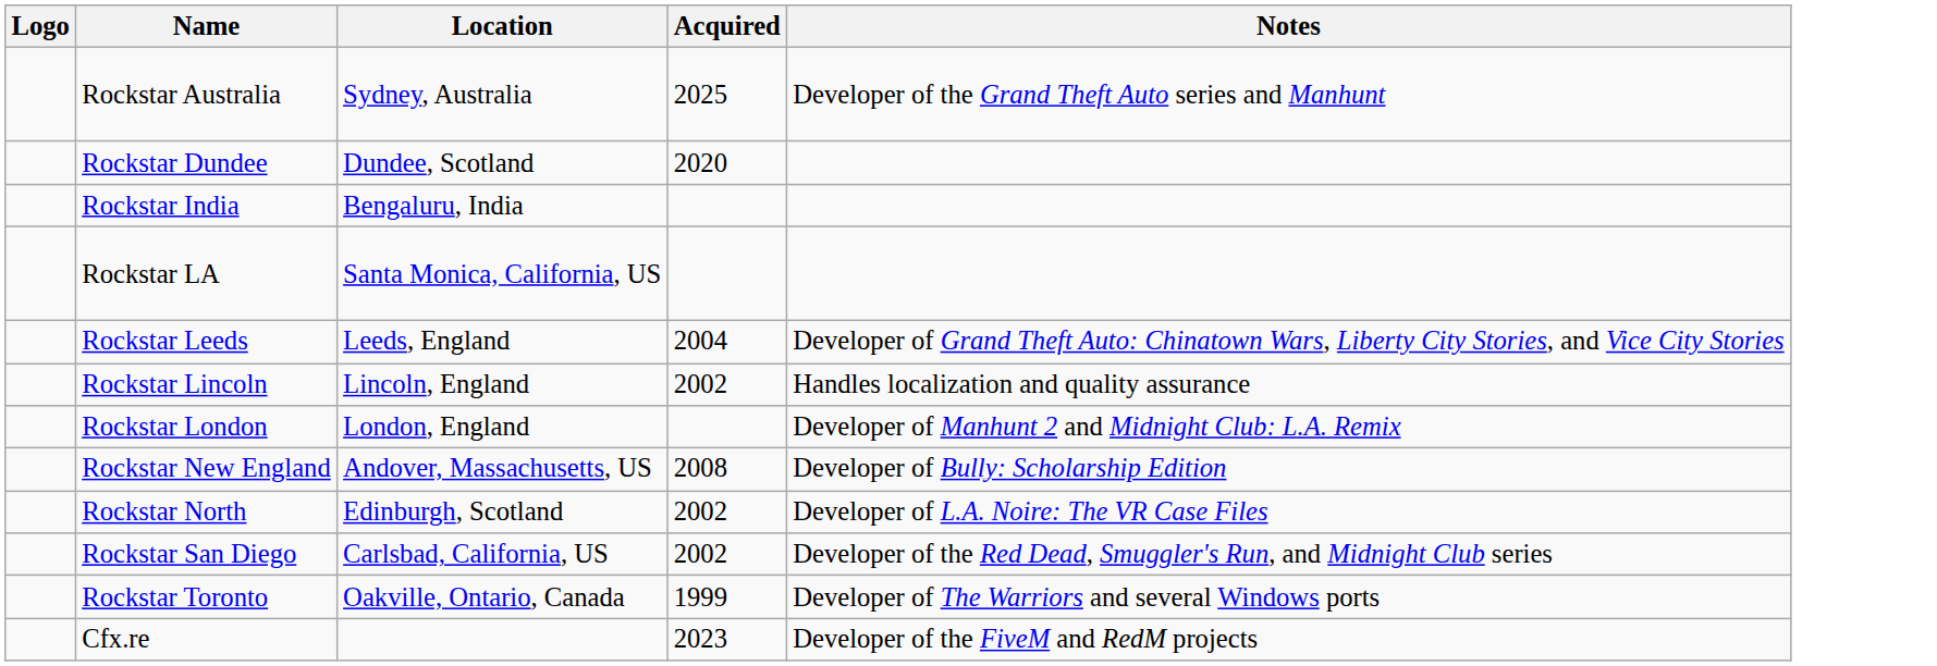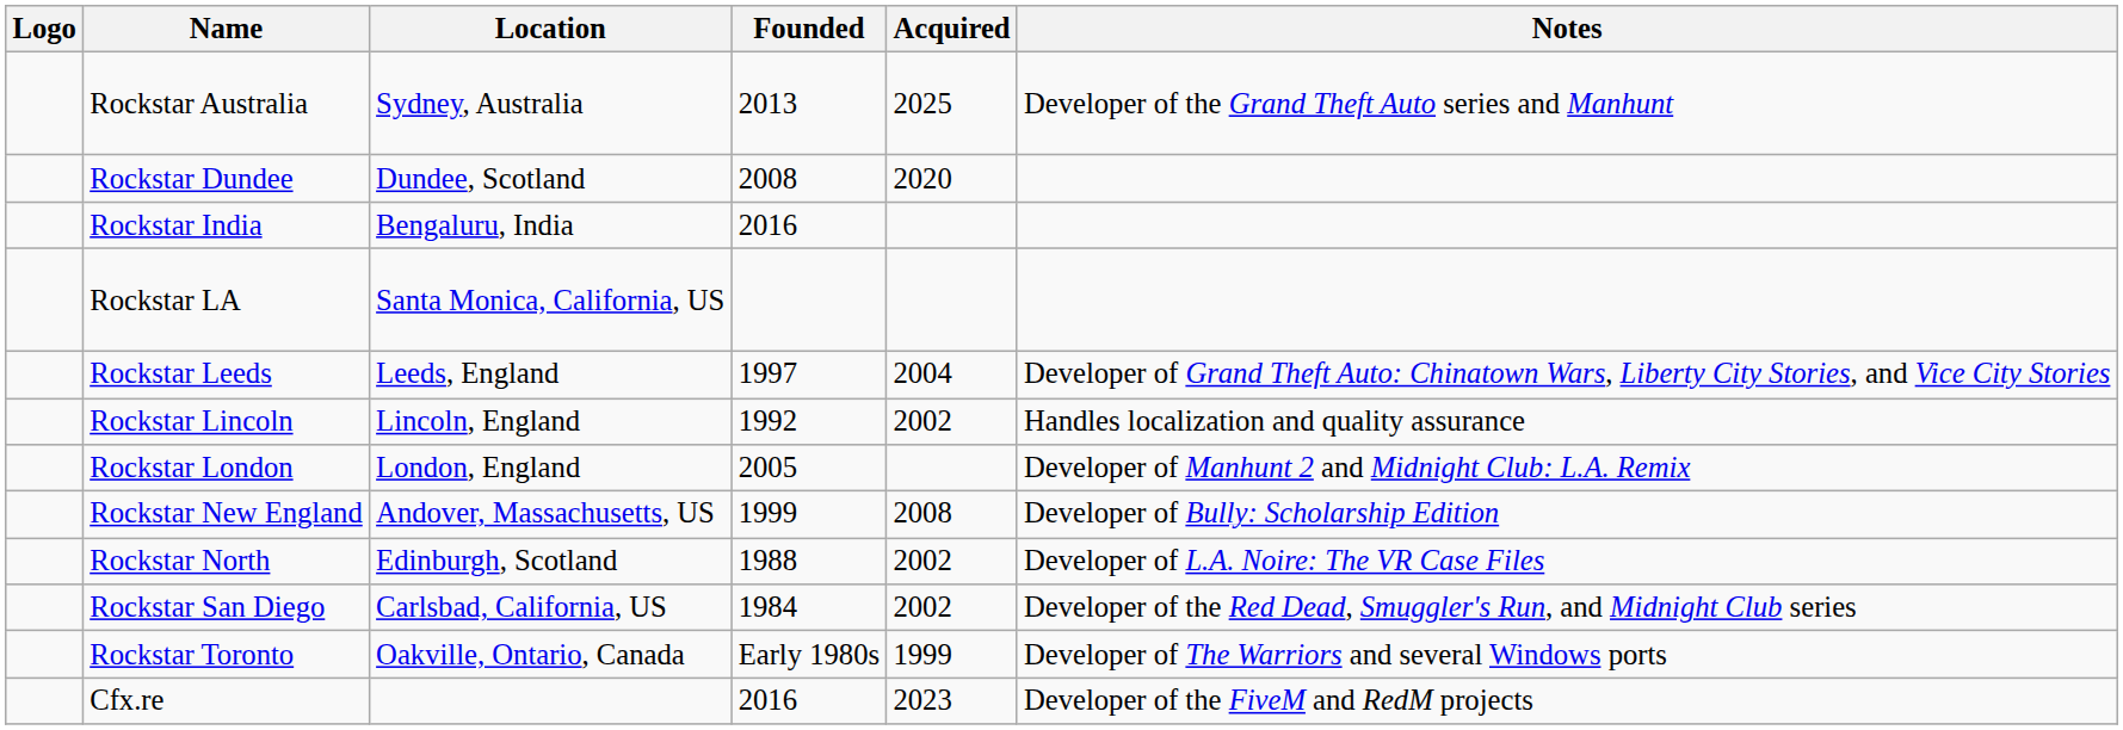+ column: Founded | 2013 | 2008 | 2016 | 1997 | 1992 | 2005 | 1999 | 1988 | 1984 | Early 1980s | 2016
